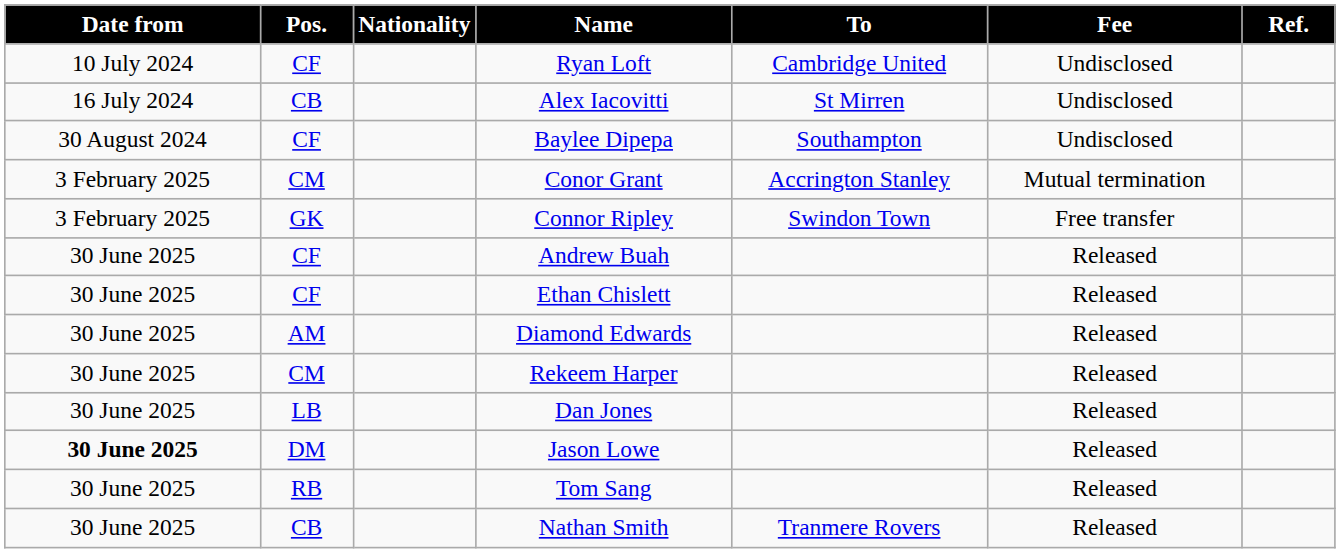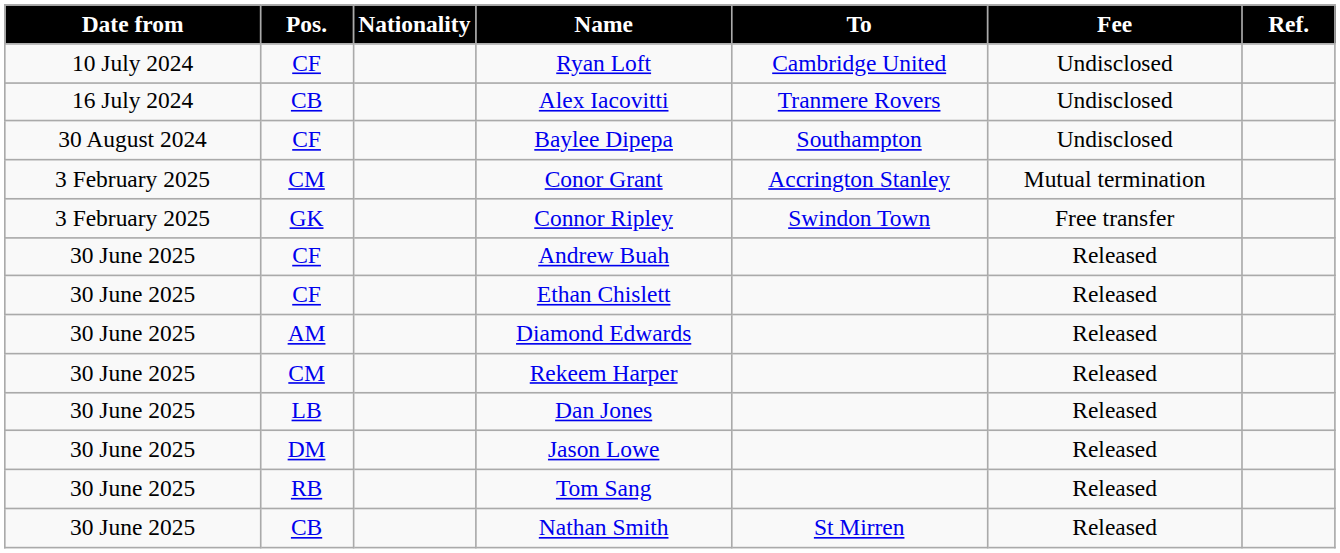Alex Iacovitti | To: St Mirren -> Tranmere Rovers
Jason Lowe | Date from: bold -> normal
Nathan Smith | To: Tranmere Rovers -> St Mirren
